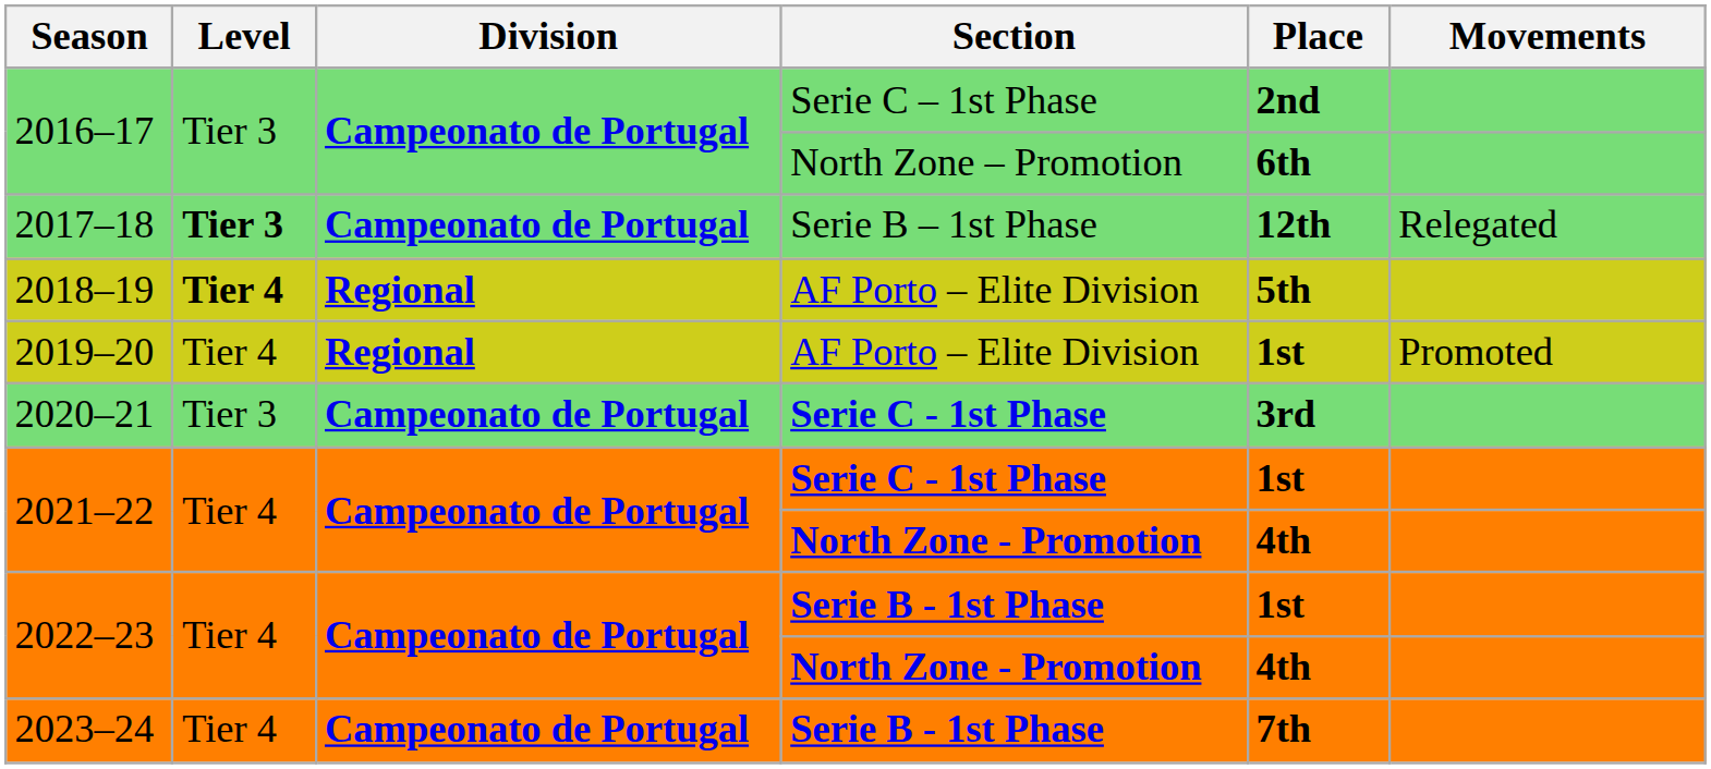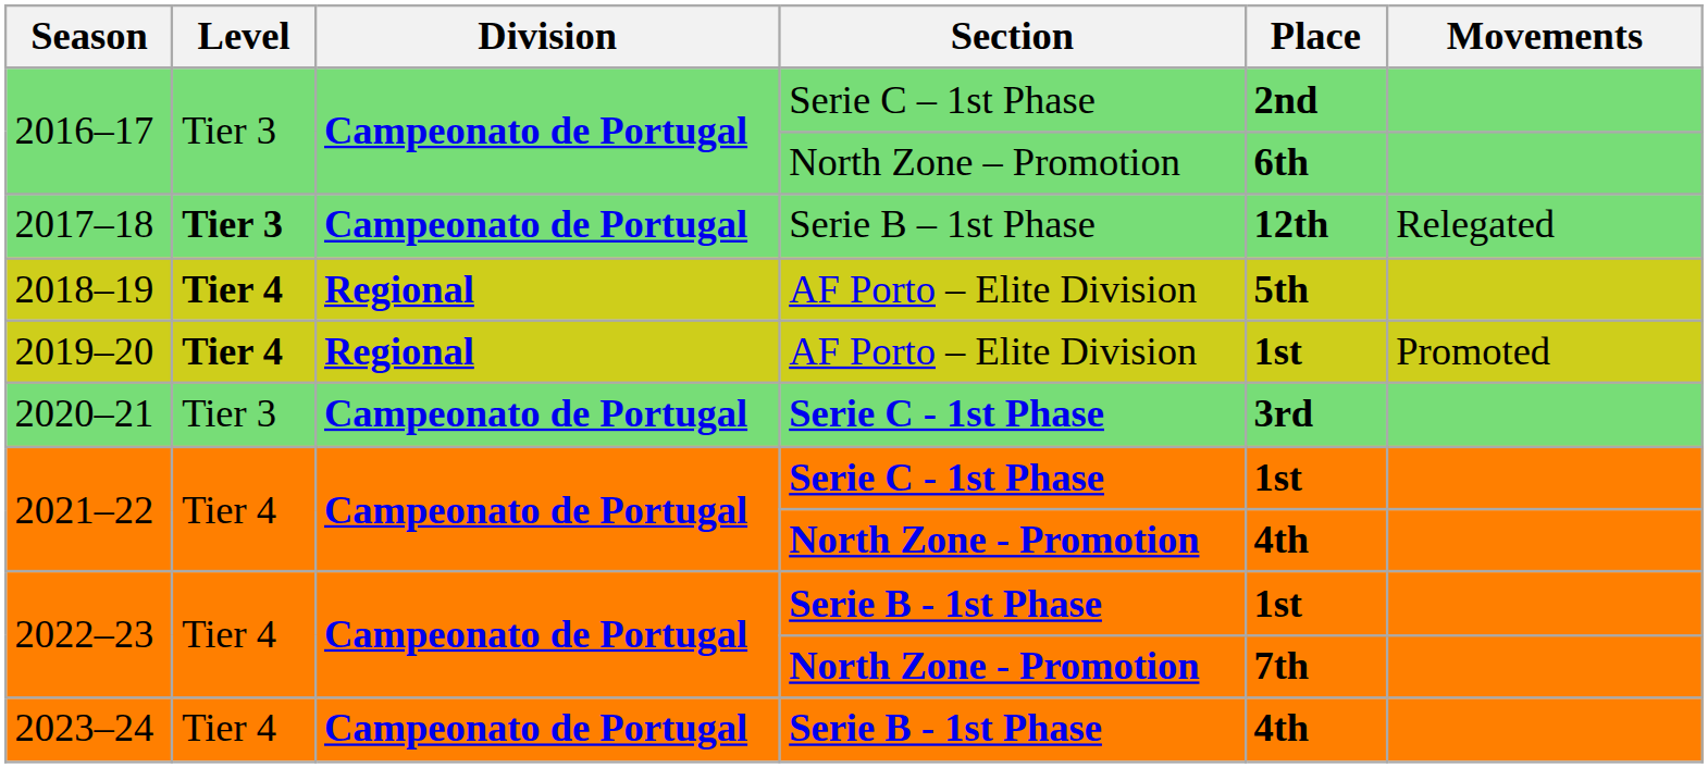2019–20 | Level: normal -> bold
2022–23 / North Zone - Promotion | Place: 4th -> 7th
2023–24 | Place: 7th -> 4th
